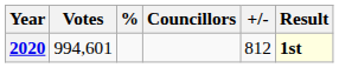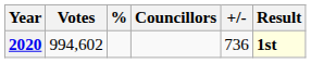2020 | Votes: 994,601 -> 994,602
2020 | +/-: 812 -> 736
